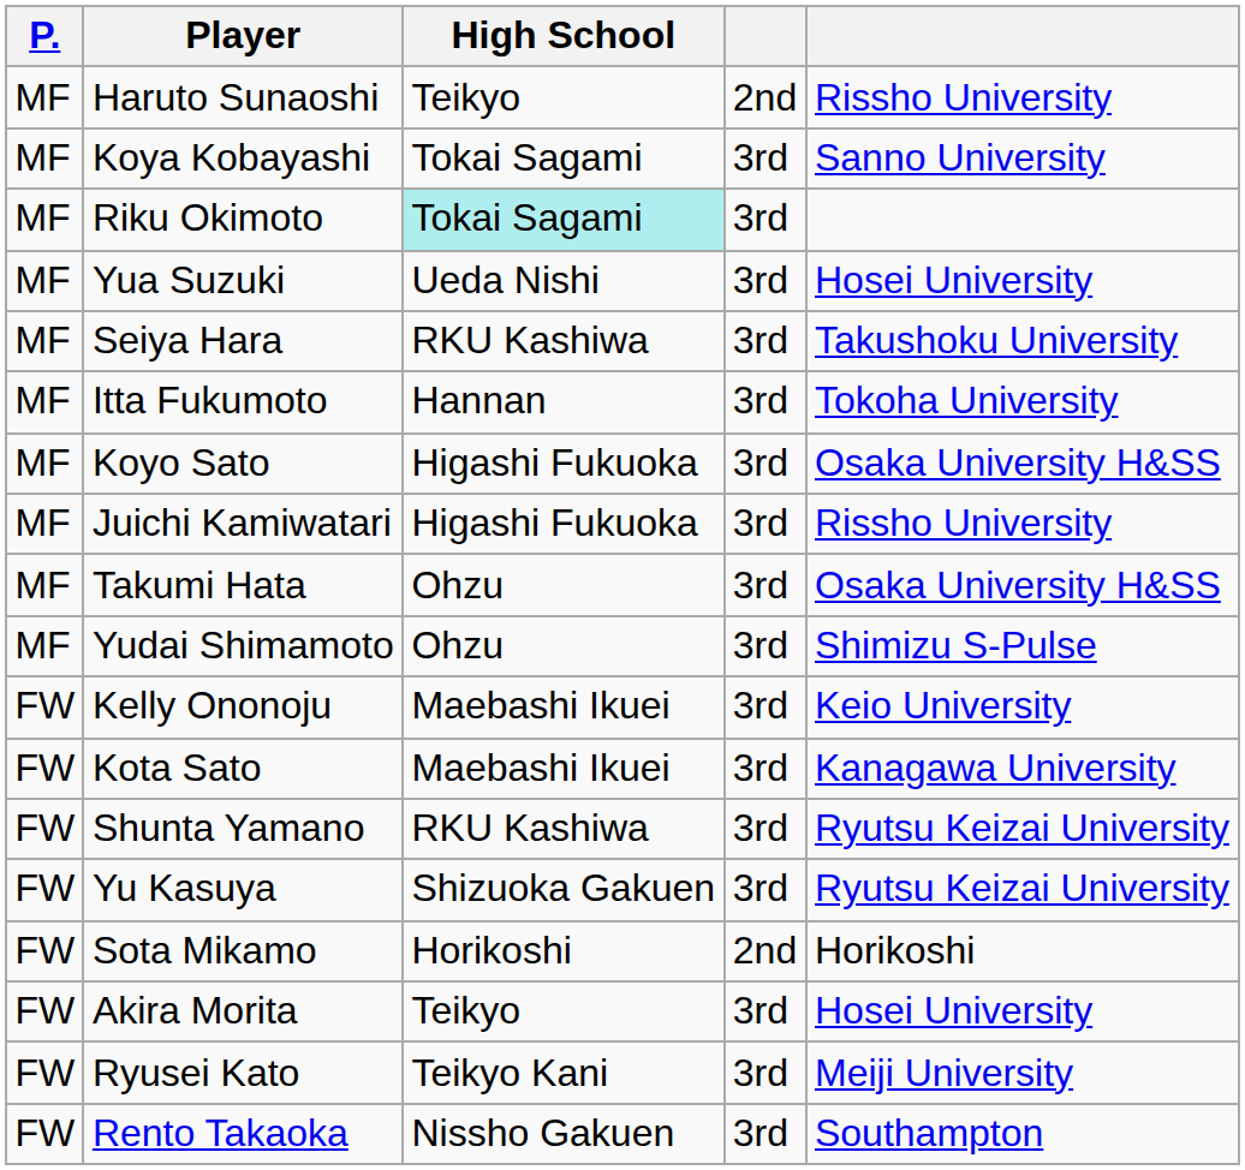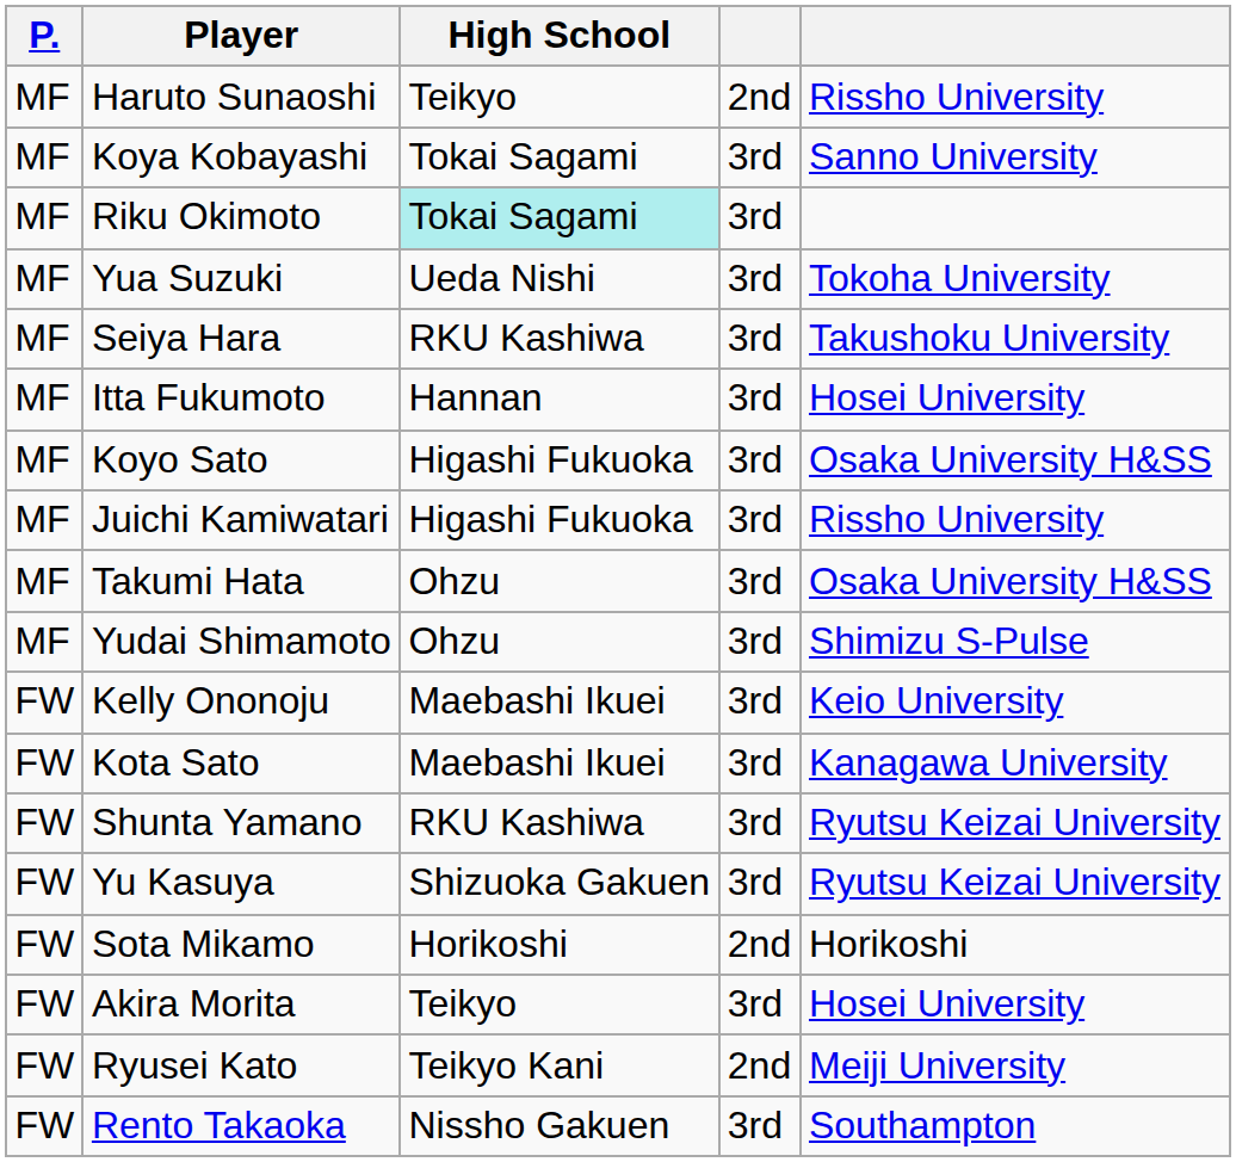Yua Suzuki | column 5: Hosei University -> Tokoha University
Itta Fukumoto | column 5: Tokoha University -> Hosei University
Ryusei Kato | column 4: 3rd -> 2nd
